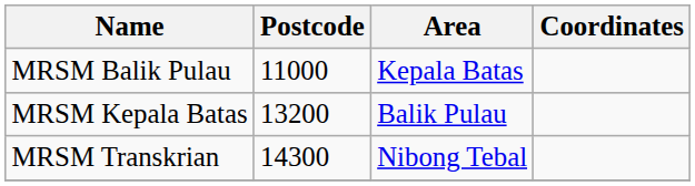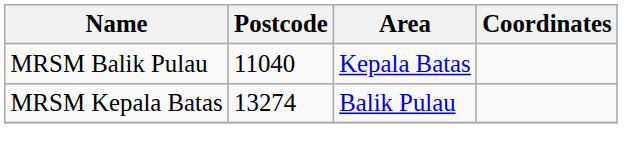MRSM Balik Pulau | Postcode: 11000 -> 11040
MRSM Kepala Batas | Postcode: 13200 -> 13274
- row: MRSM Transkrian | 14300 | Nibong Tebal
